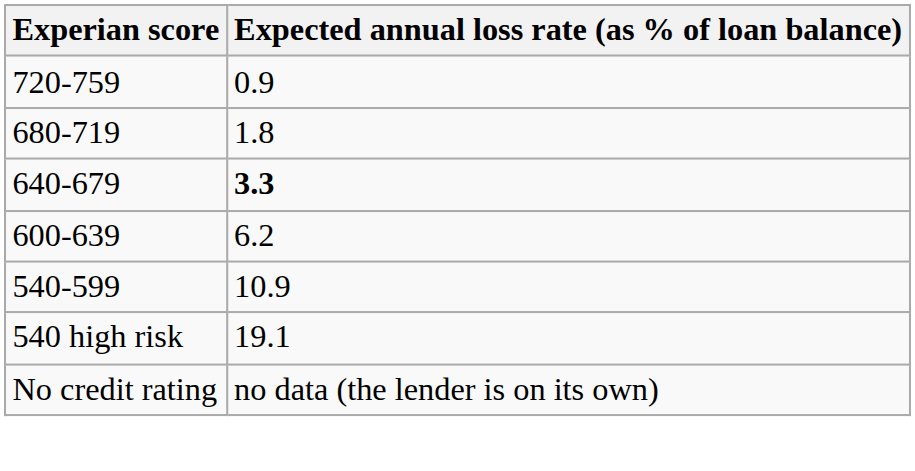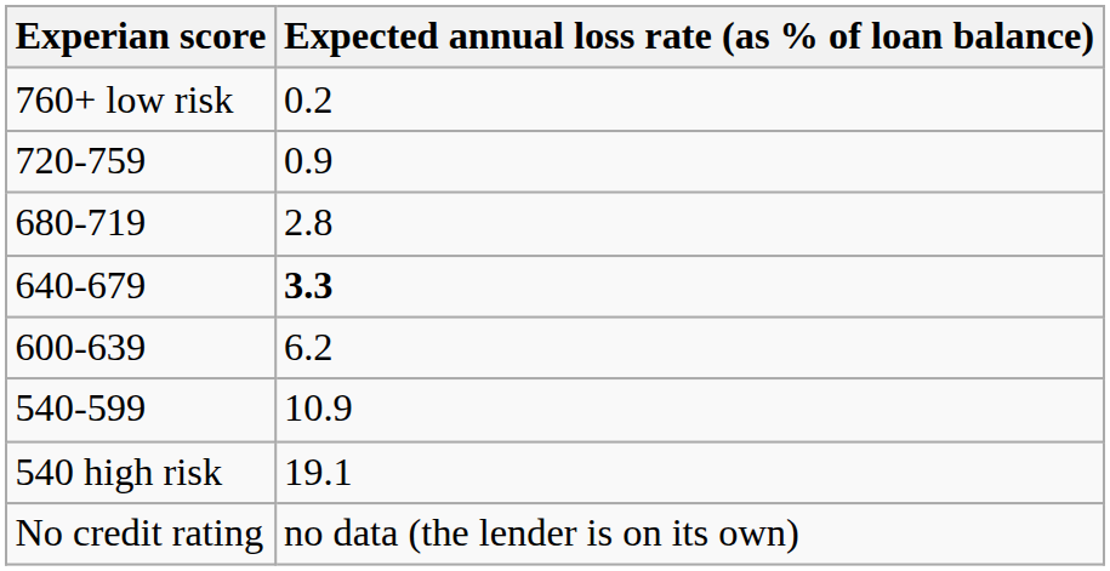+ row: 760+ low risk | 0.2
680-719 | Expected annual loss rate (as % of loan balance): 1.8 -> 2.8
